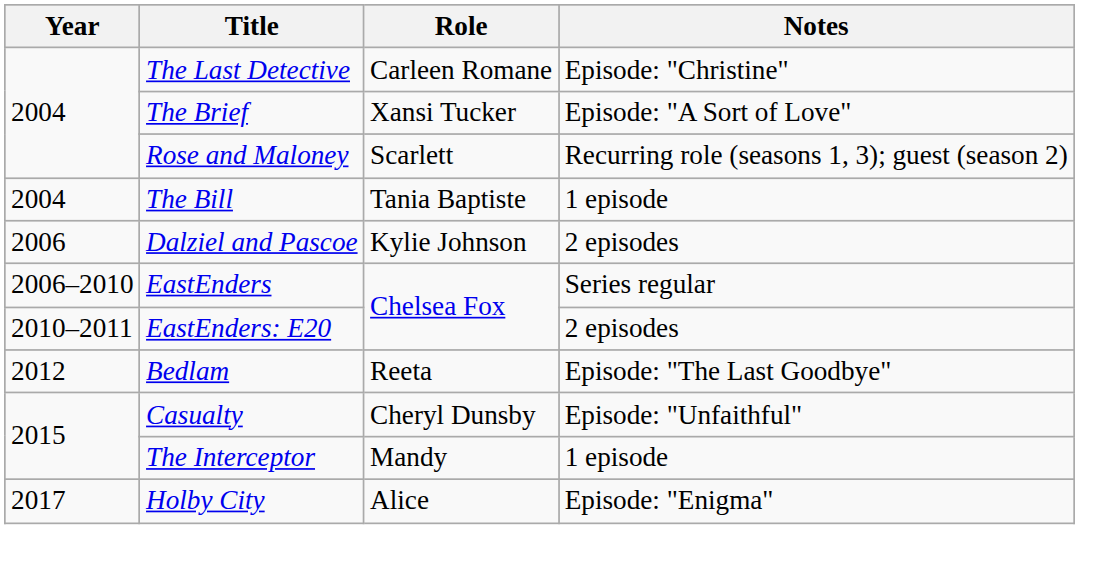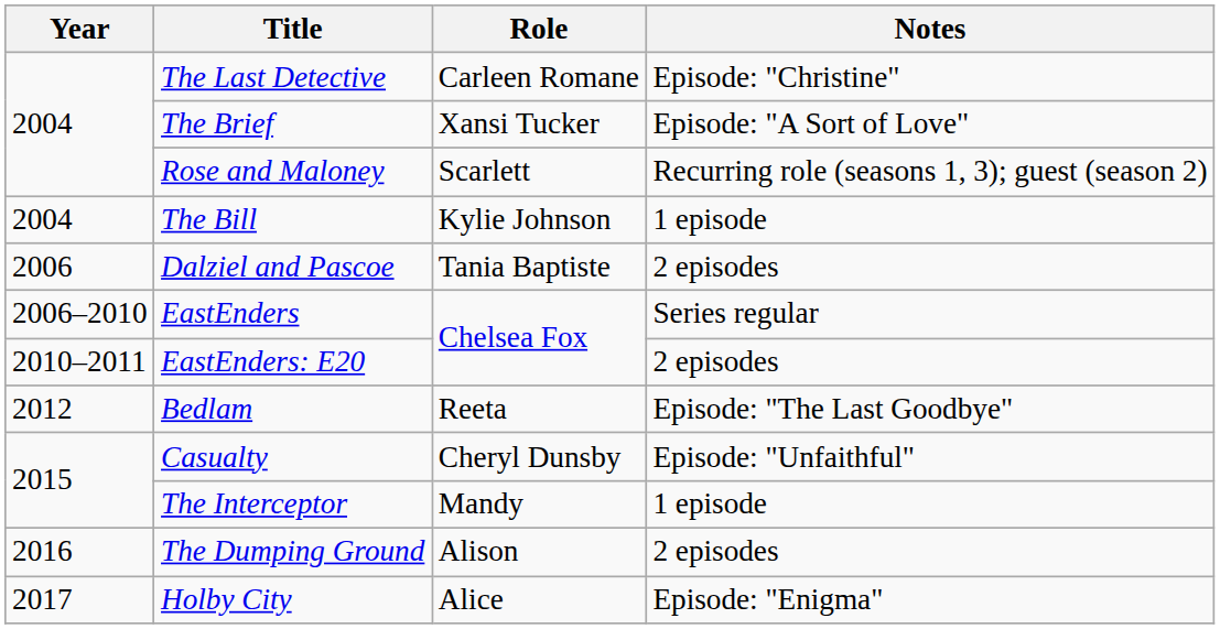The Bill | Role: Tania Baptiste -> Kylie Johnson
Dalziel and Pascoe | Role: Kylie Johnson -> Tania Baptiste
+ row: 2016 | The Dumping Ground | Alison | 2 episodes
